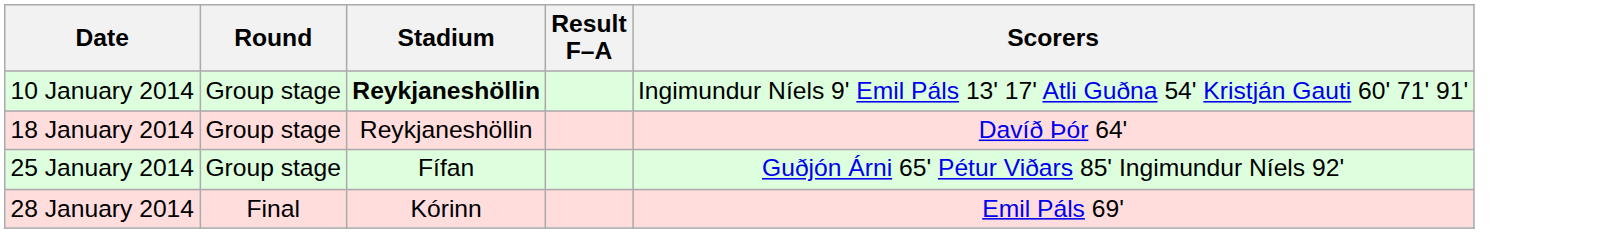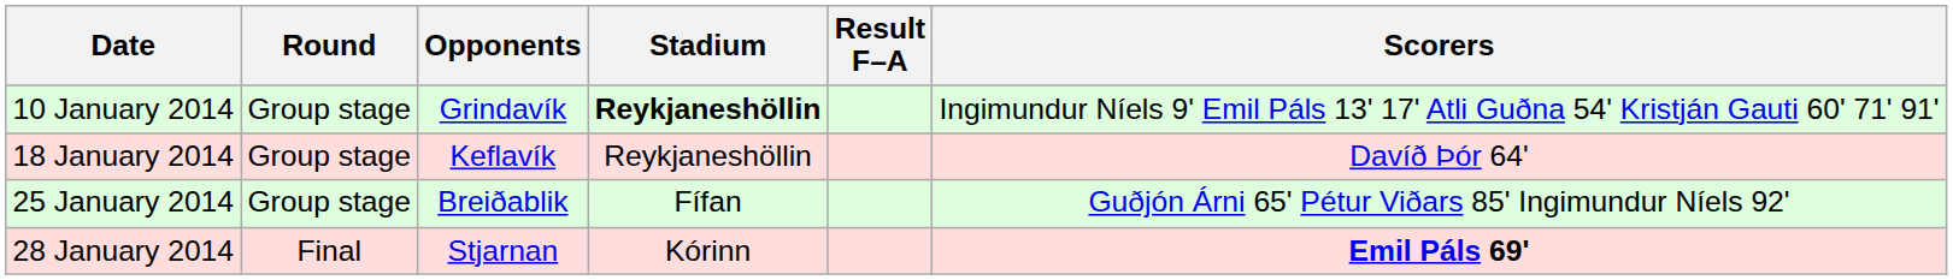+ column: Opponents | Grindavík | Keflavík | Breiðablik | Stjarnan
28 January 2014 | Scorers: normal -> bold
